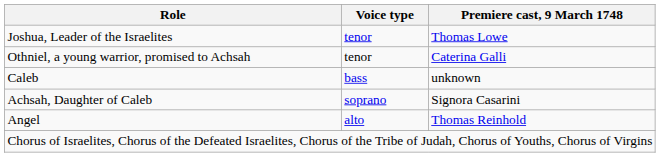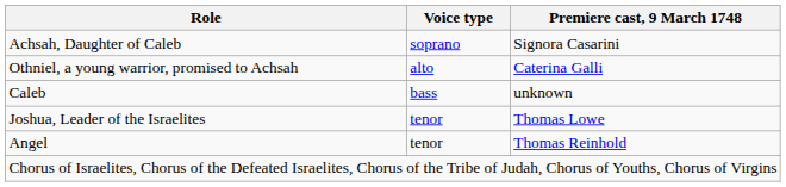rows swapped: Joshua, Leader of the Israelites <-> Achsah, Daughter of Caleb
Othniel, a young warrior, promised to Achsah | Voice type: tenor -> alto
Angel | Voice type: alto -> tenor
